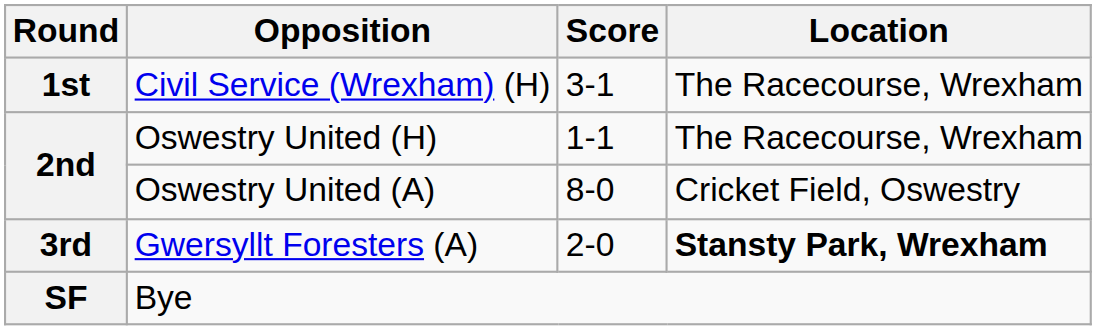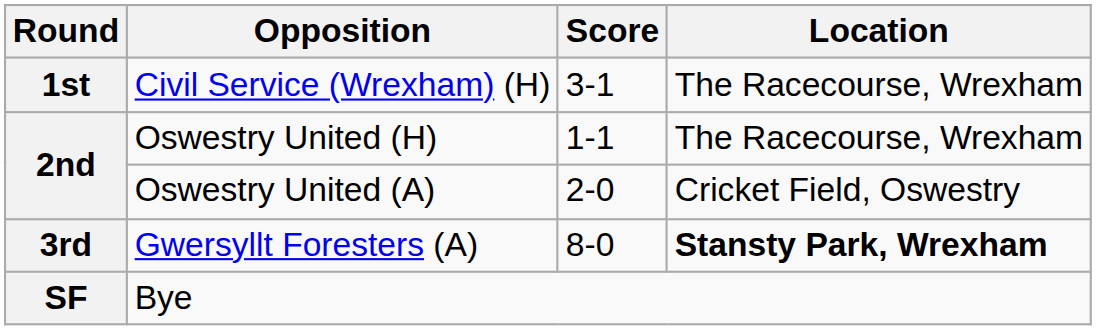Oswestry United (A) | Score: 8-0 -> 2-0
Gwersyllt Foresters (A) | Score: 2-0 -> 8-0
